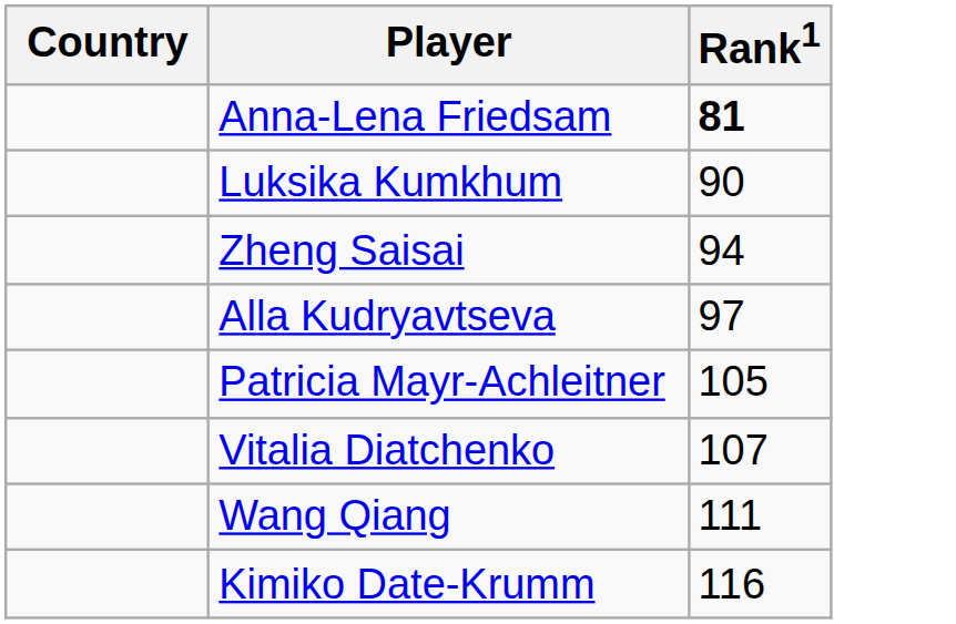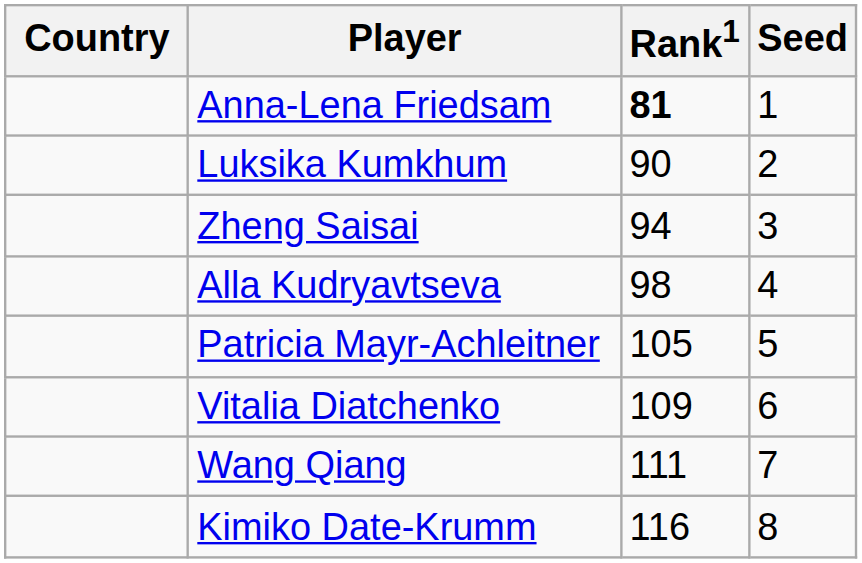+ column: Seed | 1 | 2 | 3 | 4 | 5 | 6 | 7 | 8
Alla Kudryavtseva | Rank1: 97 -> 98
Vitalia Diatchenko | Rank1: 107 -> 109
